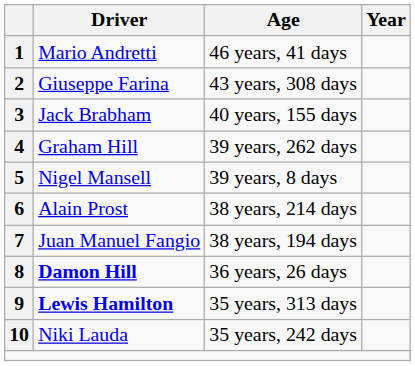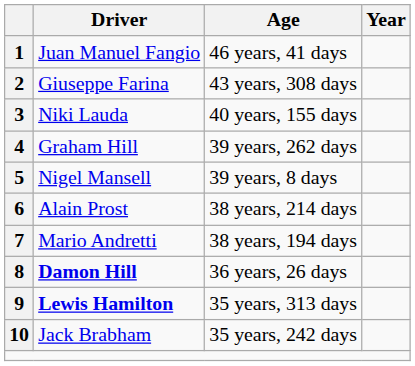1 | Driver: Mario Andretti -> Juan Manuel Fangio
3 | Driver: Jack Brabham -> Niki Lauda
7 | Driver: Juan Manuel Fangio -> Mario Andretti
10 | Driver: Niki Lauda -> Jack Brabham
